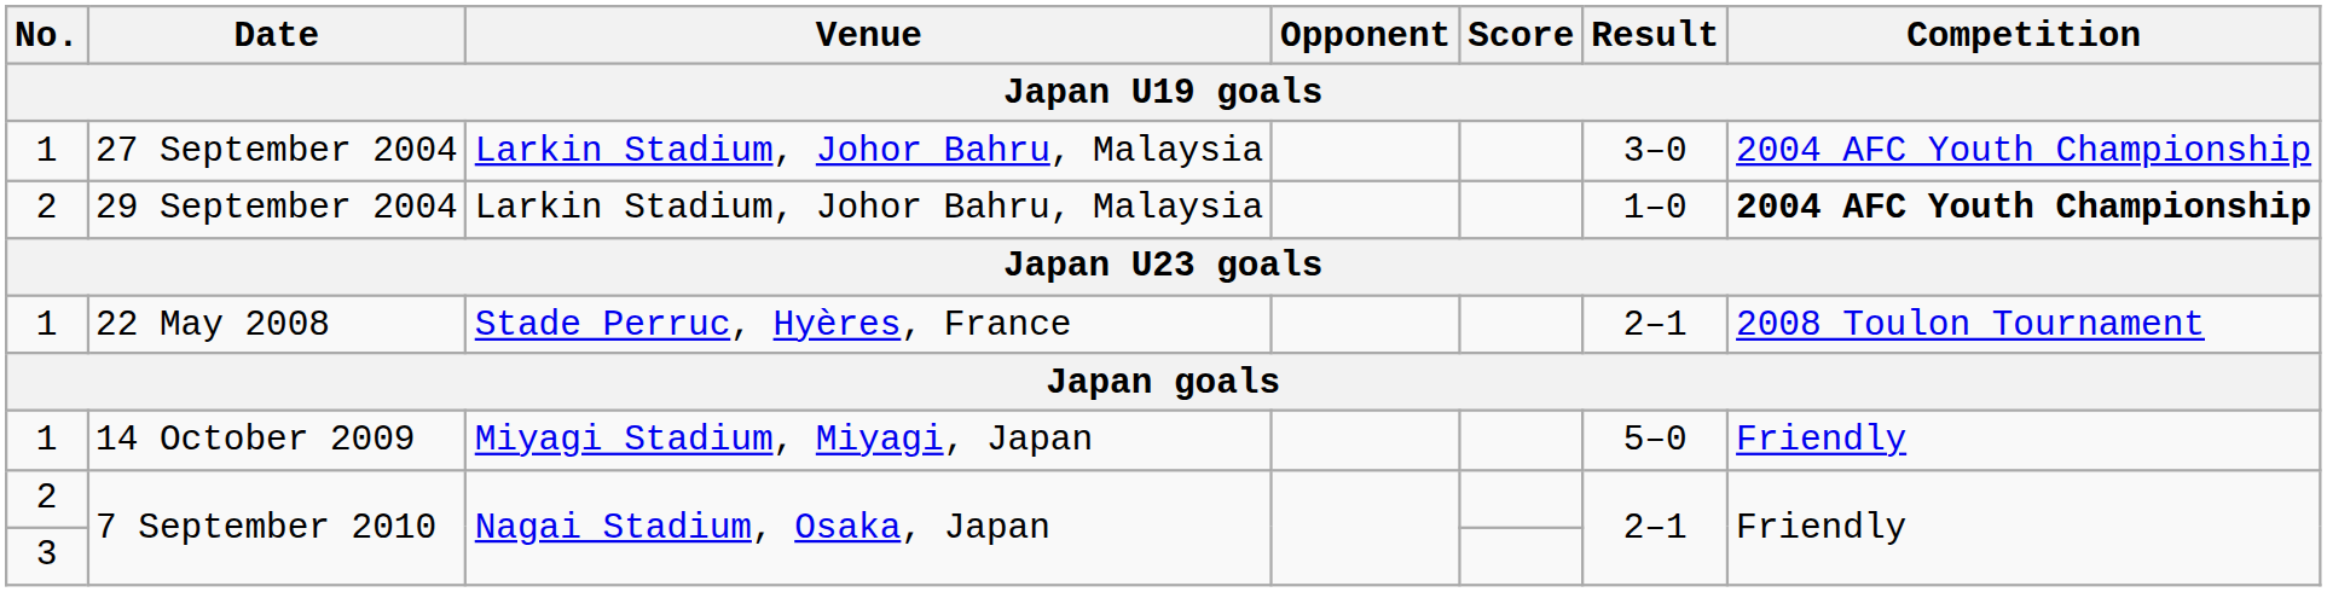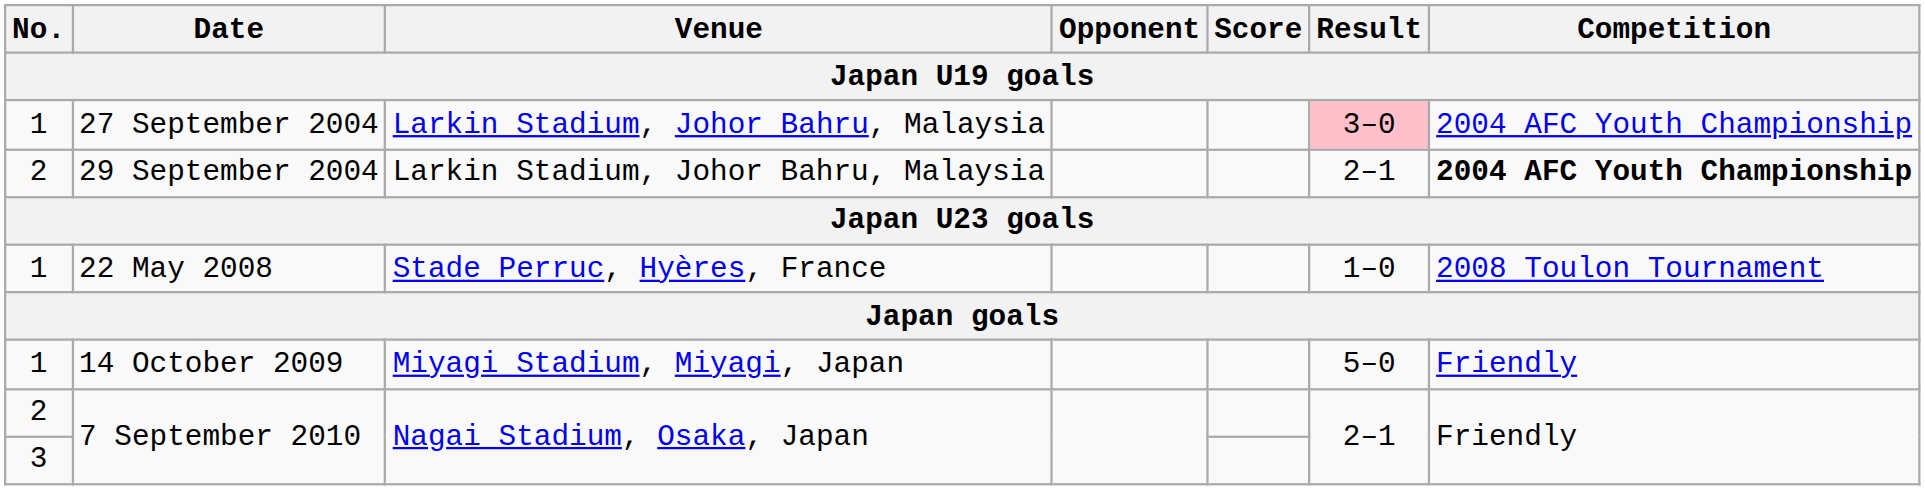27 September 2004 | Result: no background -> pink background
29 September 2004 | Result: 1–0 -> 2–1
22 May 2008 | Result: 2–1 -> 1–0
